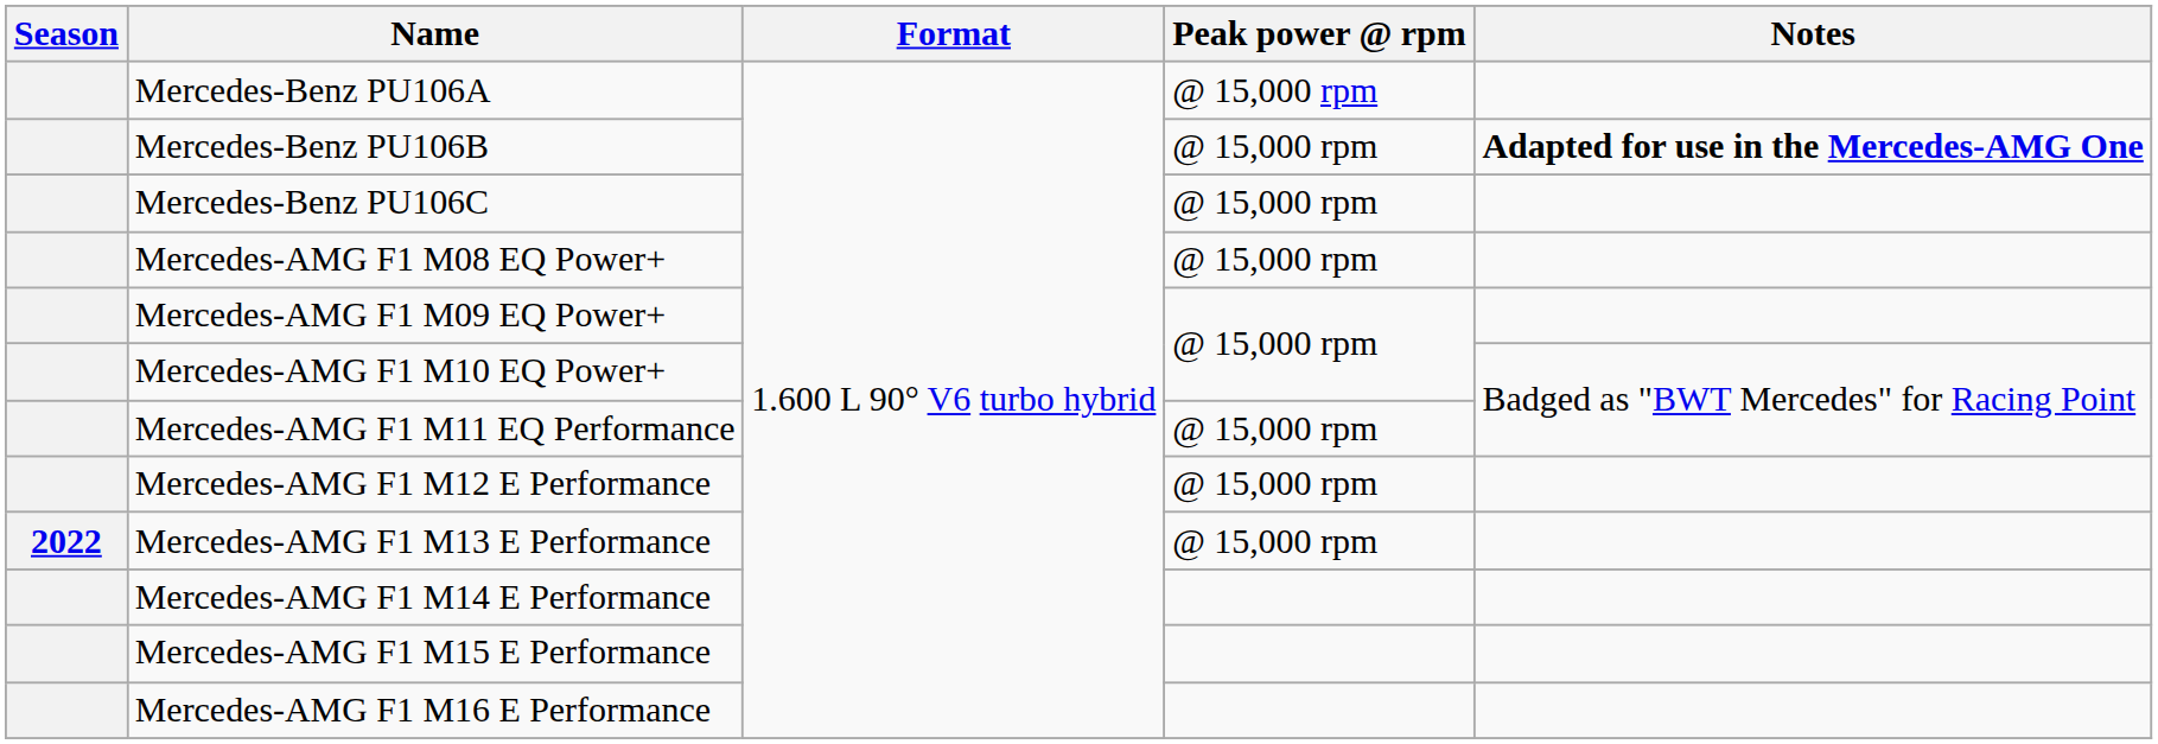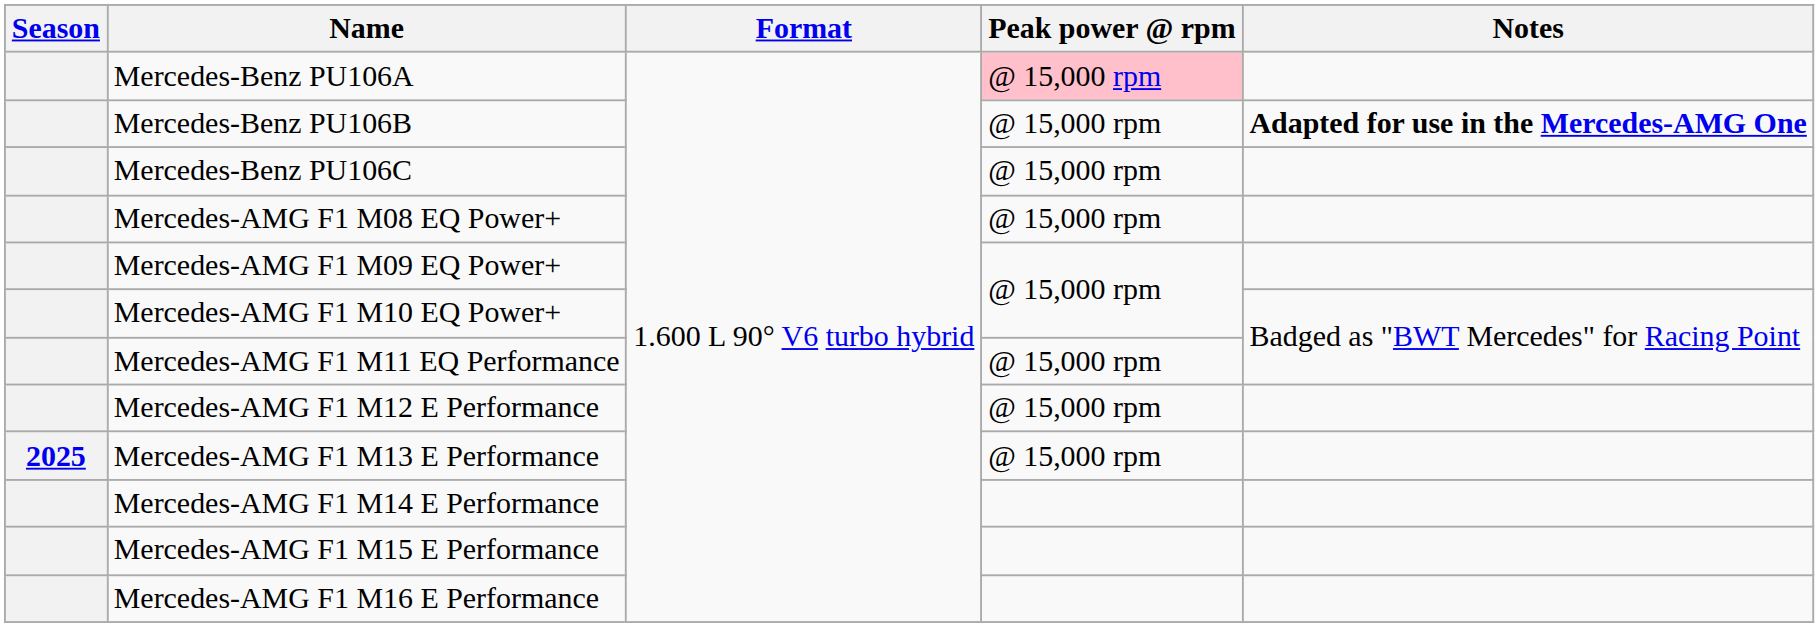Mercedes-Benz PU106A | Peak power @ rpm: no background -> pink background
Mercedes-AMG F1 M13 E Performance | Season: 2022 -> 2025
